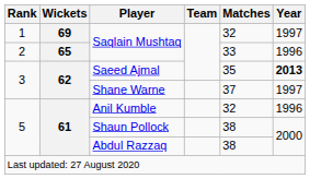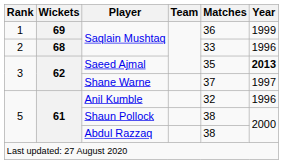1 / Saqlain Mushtaq | Matches: 32 -> 36
1 / Saqlain Mushtaq | Year: 1997 -> 1999
2 / Saqlain Mushtaq | Wickets: 65 -> 68
